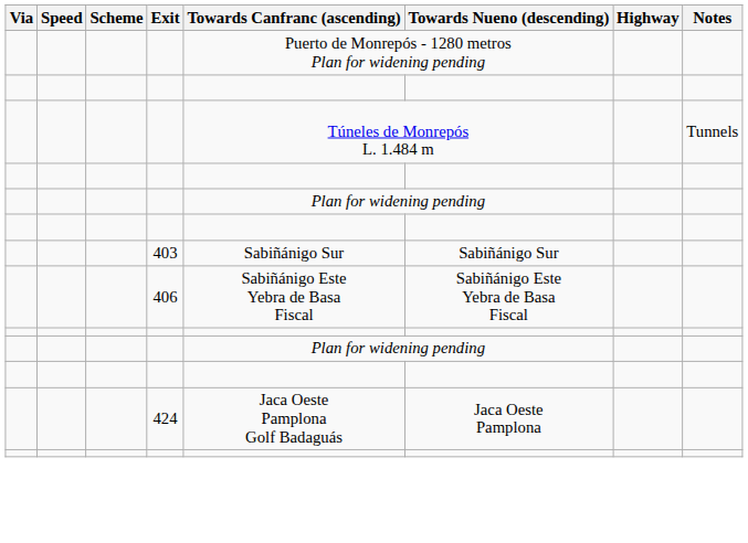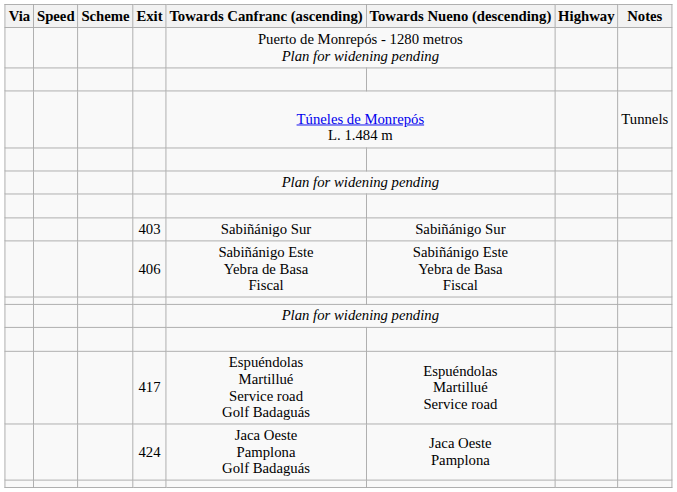+ row: 417 | Espuéndolas Martillué Service road Golf Badaguás | Espuéndolas Martillué Service road
